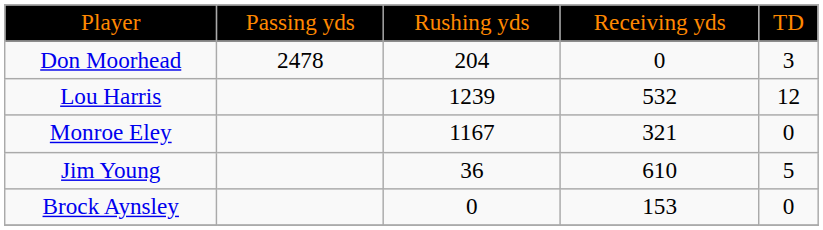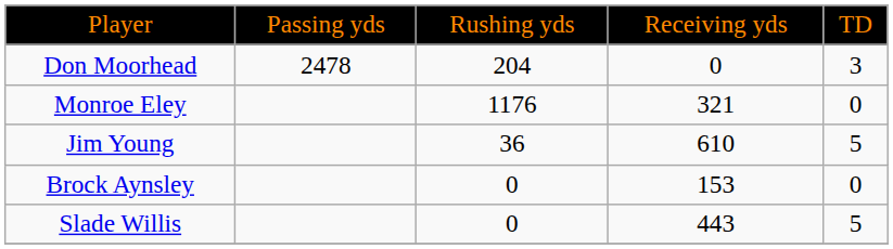- row: Lou Harris | 1239 | 532 | 12
Monroe Eley | column 3: 1167 -> 1176
+ row: Slade Willis | 0 | 443 | 5
